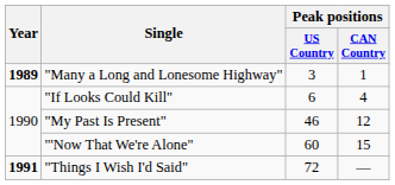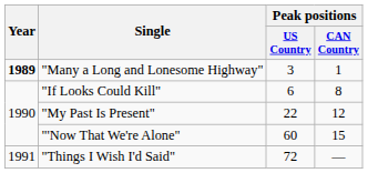"If Looks Could Kill" | Peak positions / CAN Country: 4 -> 8
"My Past Is Present" | Peak positions / US Country: 46 -> 22
"Things I Wish I'd Said" | Year: bold -> normal
